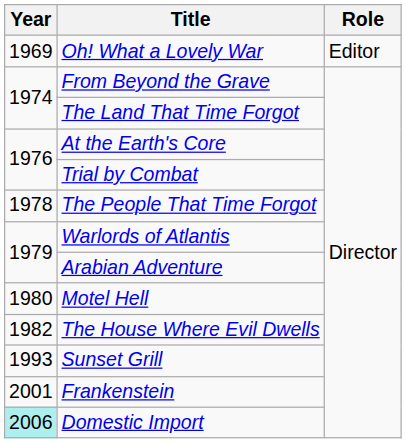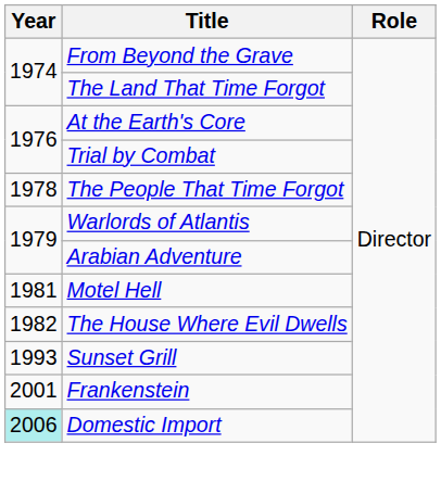- row: 1969 | Oh! What a Lovely War | Editor
Motel Hell | Year: 1980 -> 1981
